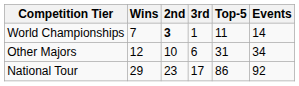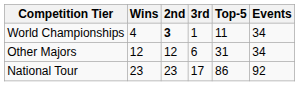World Championships | Wins: 7 -> 4
World Championships | Events: 14 -> 34
Other Majors | 2nd: 10 -> 12
National Tour | Wins: 29 -> 23
